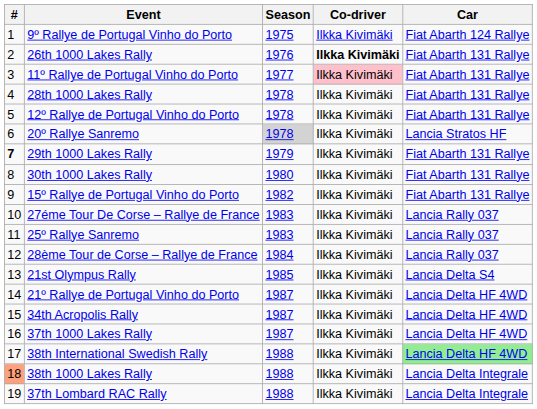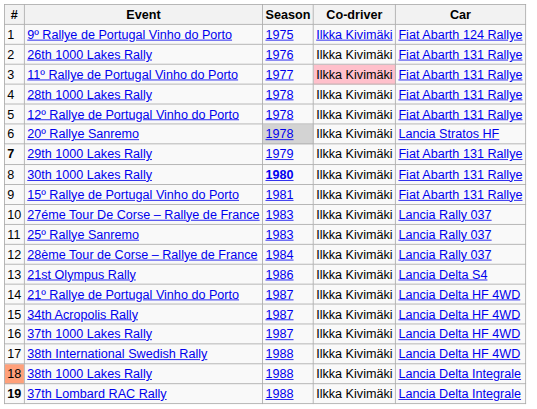26th 1000 Lakes Rally | Co-driver: bold -> normal
30th 1000 Lakes Rally | Season: normal -> bold
15º Rallye de Portugal Vinho do Porto | Season: 1982 -> 1981
21st Olympus Rally | Season: 1985 -> 1986
38th International Swedish Rally | Car: lightgreen background -> no background
37th Lombard RAC Rally | #: normal -> bold
